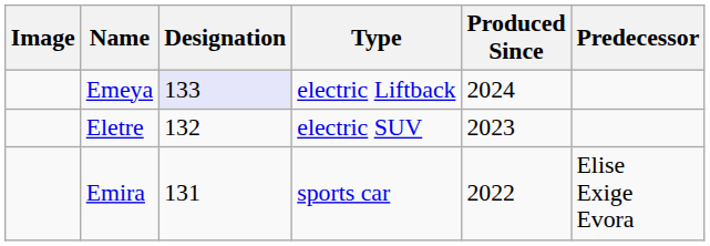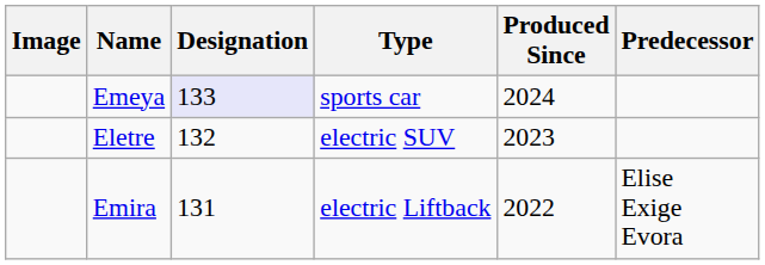Emeya | Type: electric Liftback -> sports car
Emira | Type: sports car -> electric Liftback
